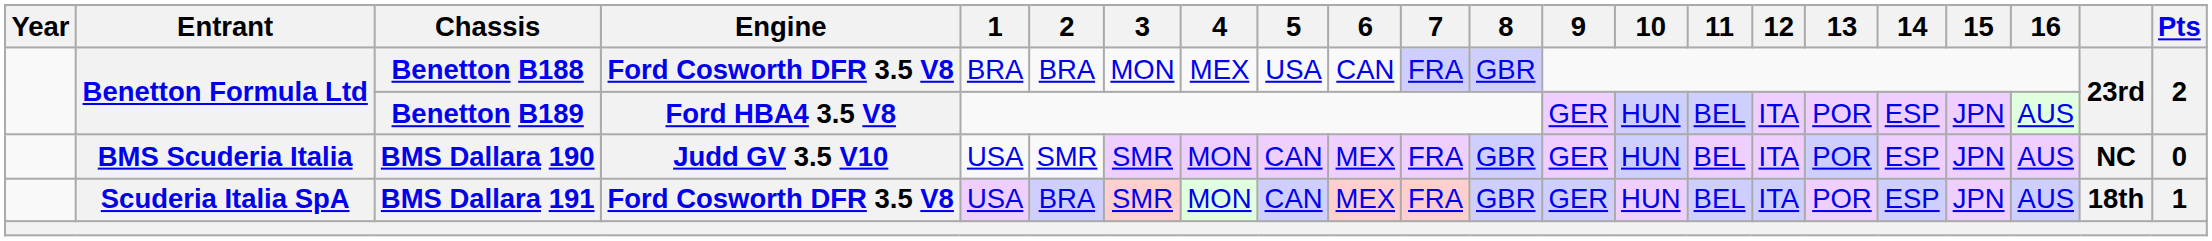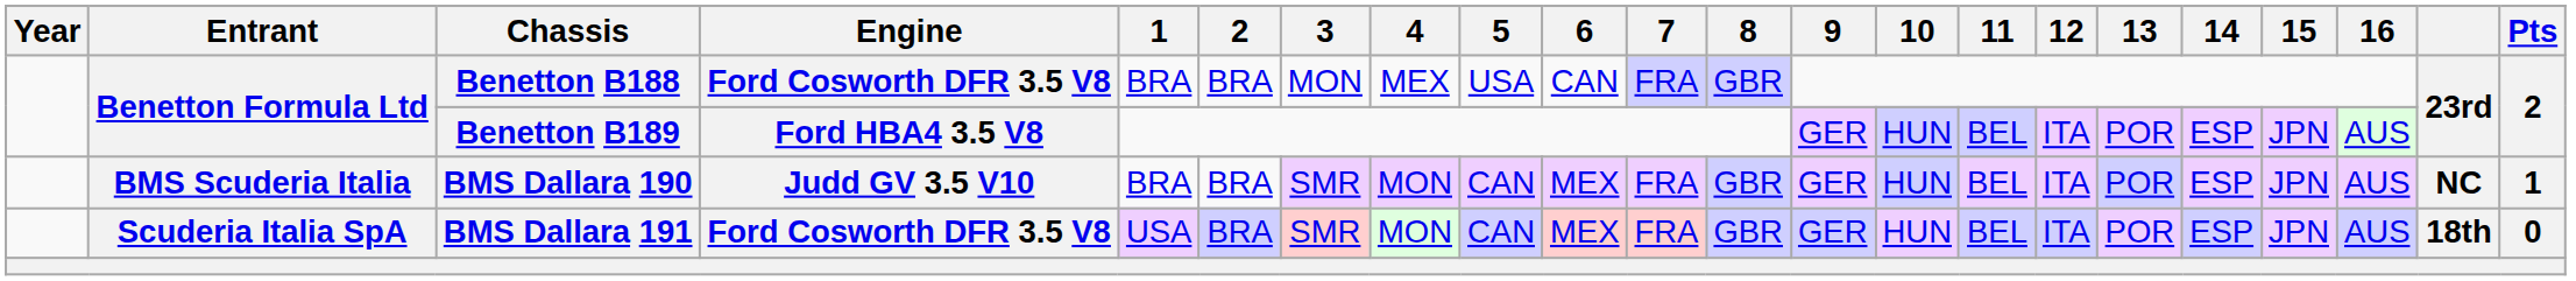BMS Dallara 190 | 1: USA -> BRA
BMS Dallara 190 | 2: SMR -> BRA
BMS Dallara 190 | Pts: 0 -> 1
BMS Dallara 191 | Pts: 1 -> 0
